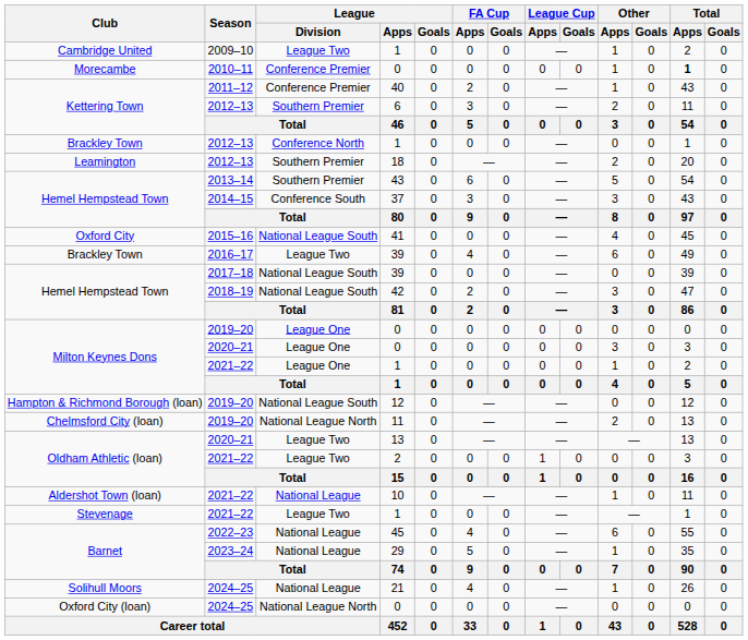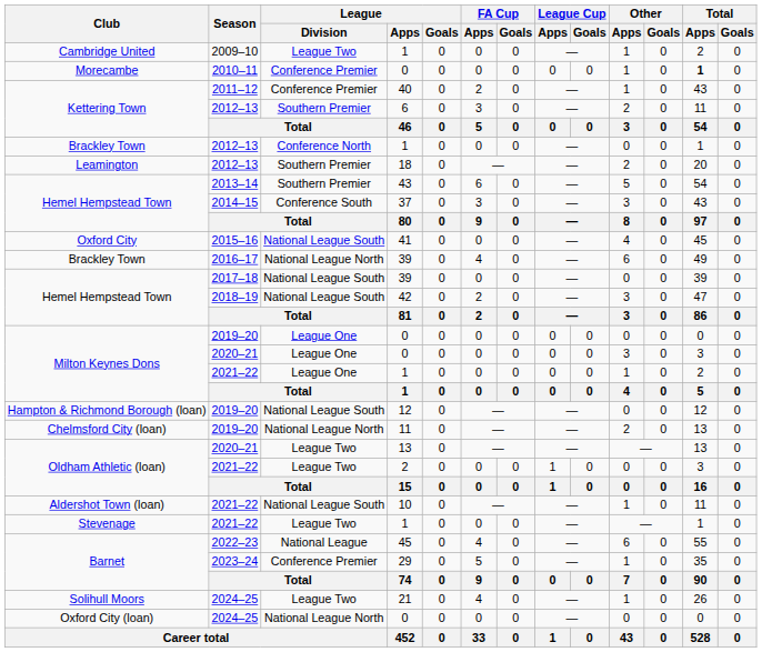Brackley Town / 39 | League / Division: League Two -> National League North
10 | League / Division: National League -> National League South
29 | League / Division: National League -> Conference Premier
21 | League / Division: National League -> League Two
